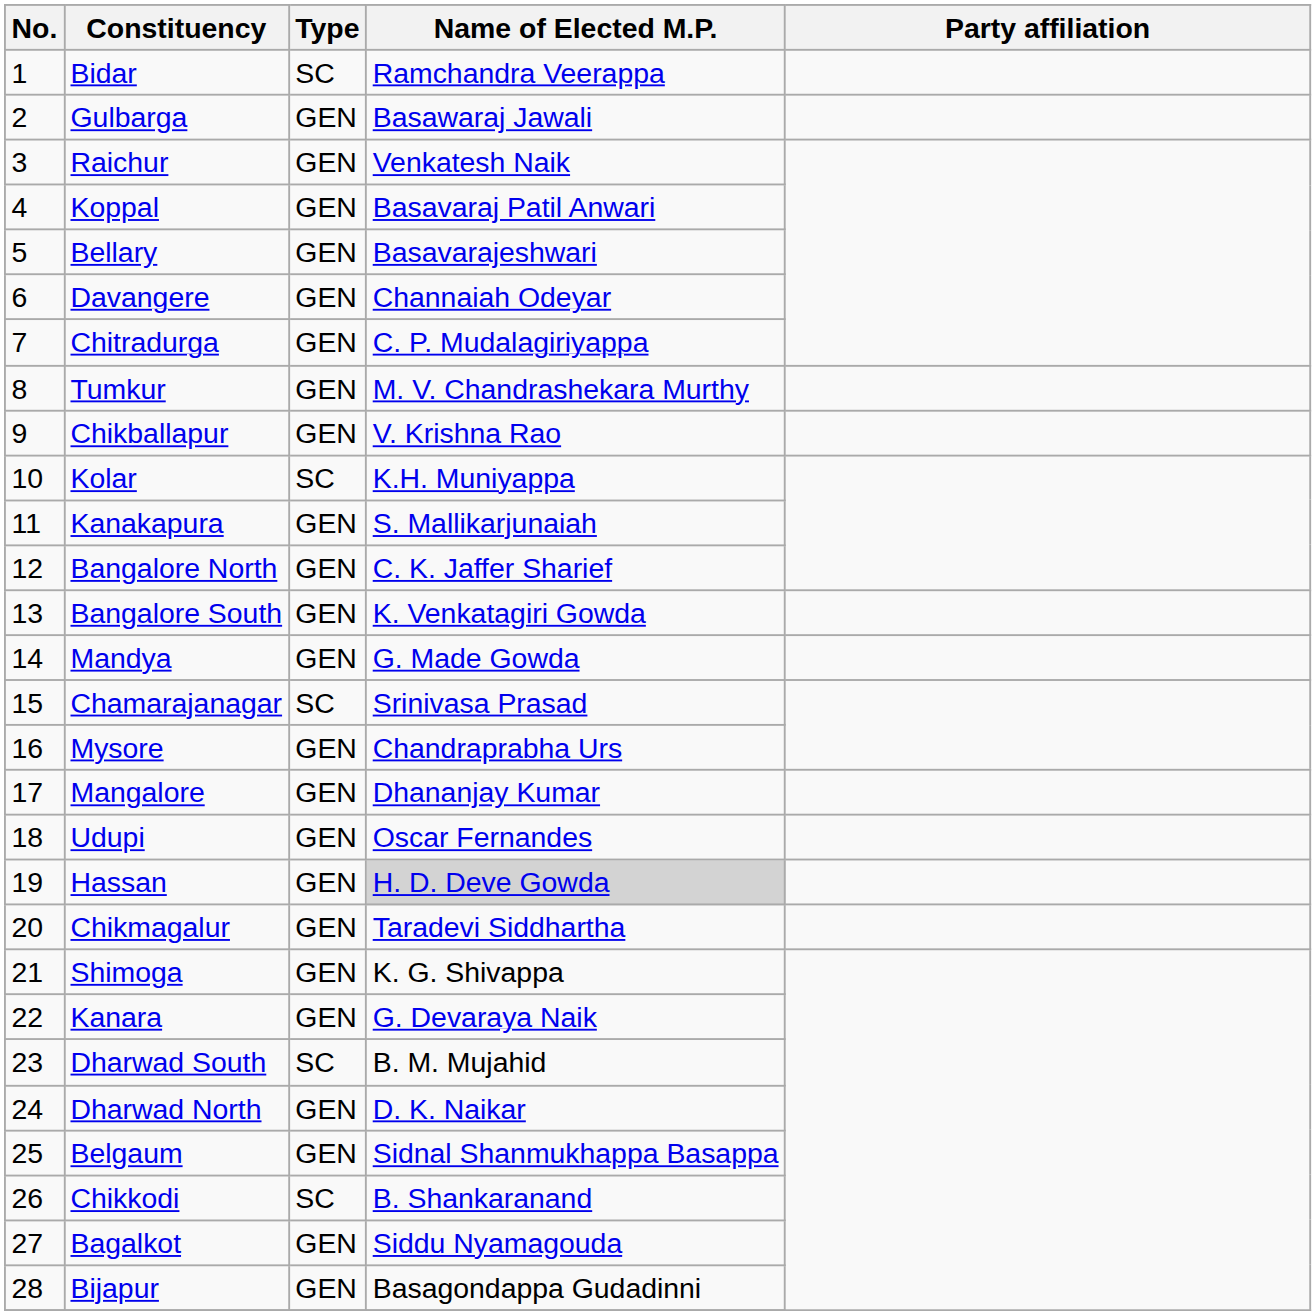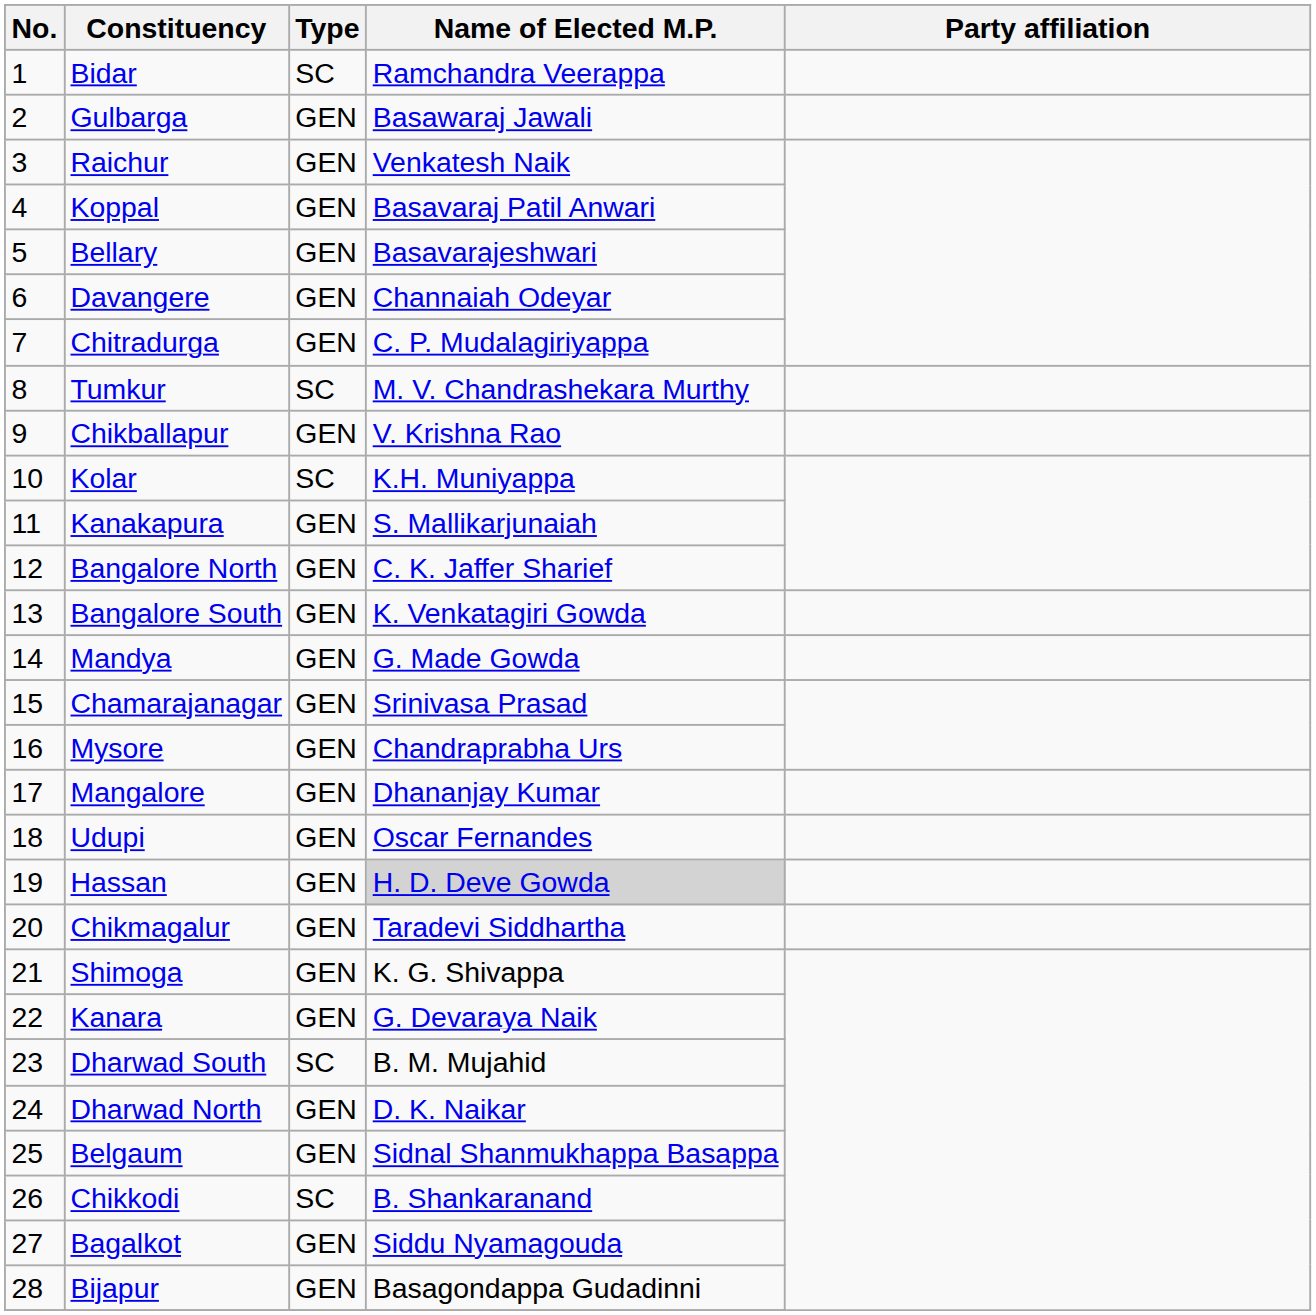Tumkur | Type: GEN -> SC
Chamarajanagar | Type: SC -> GEN
